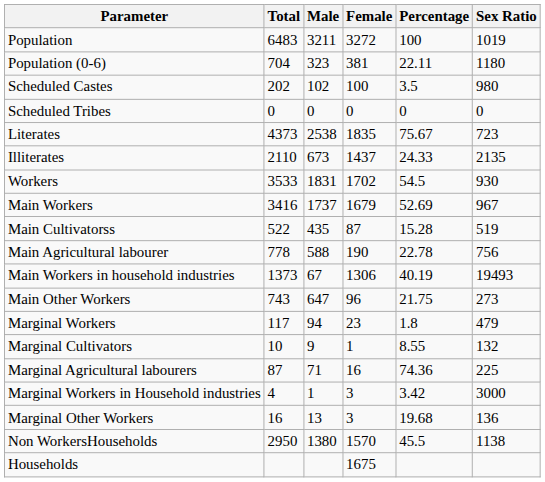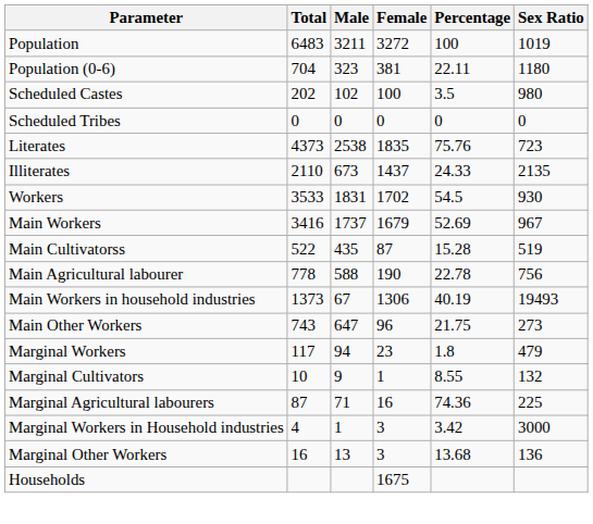Literates | Percentage: 75.67 -> 75.76
Marginal Other Workers | Percentage: 19.68 -> 13.68
- row: Non WorkersHouseholds | 2950 | 1380 | 1570 | 45.5 | 1138
